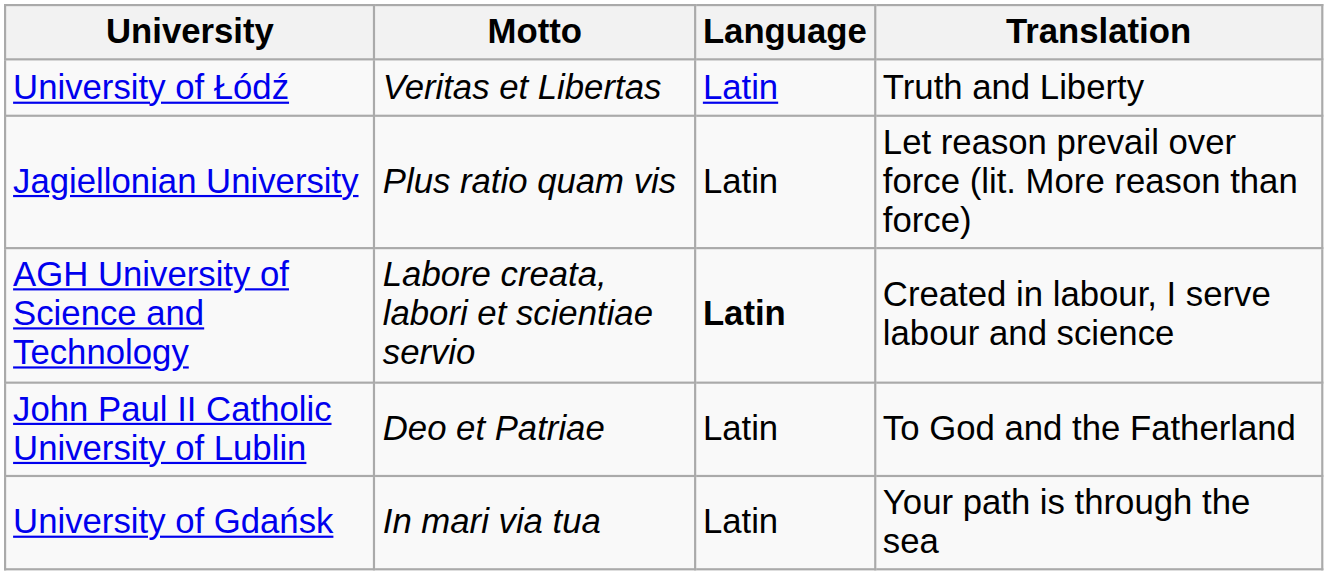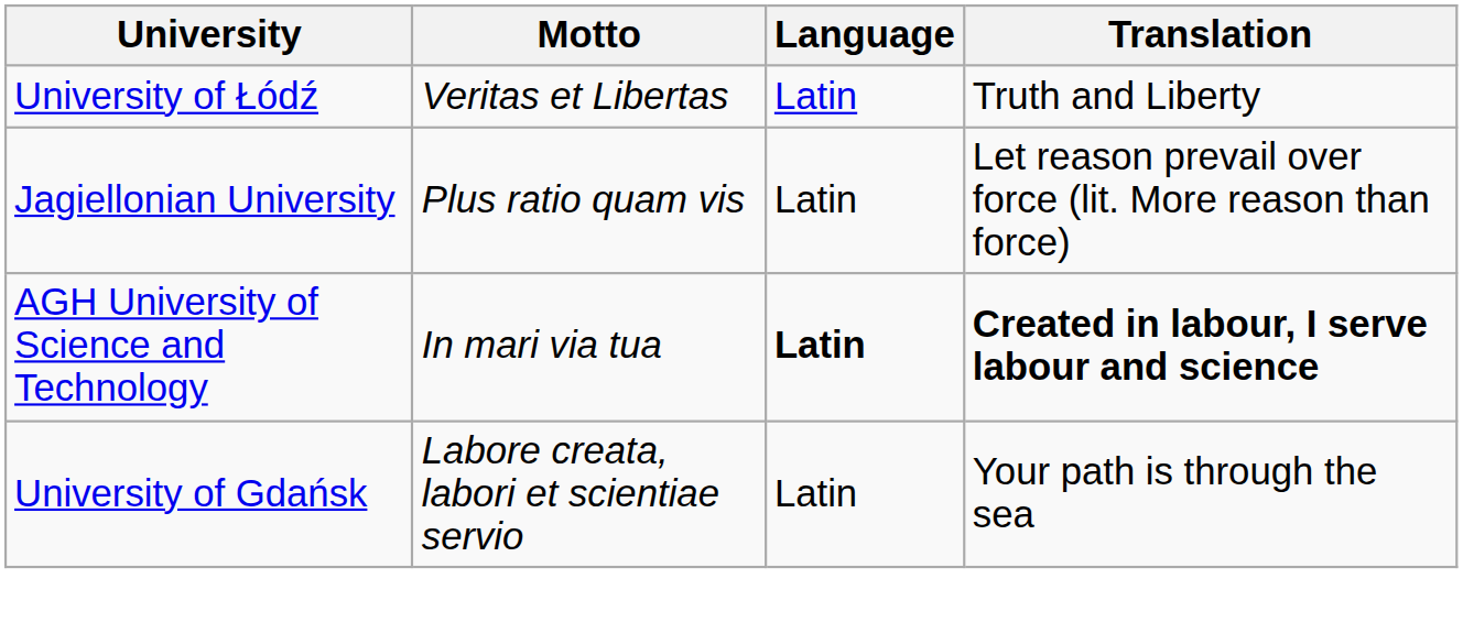AGH University of Science and Technology | Motto: Labore creata, labori et scientiae servio -> In mari via tua
AGH University of Science and Technology | Translation: normal -> bold
- row: John Paul II Catholic University of Lublin | Deo et Patriae | Latin | To God and the Fatherland
University of Gdańsk | Motto: In mari via tua -> Labore creata, labori et scientiae servio
